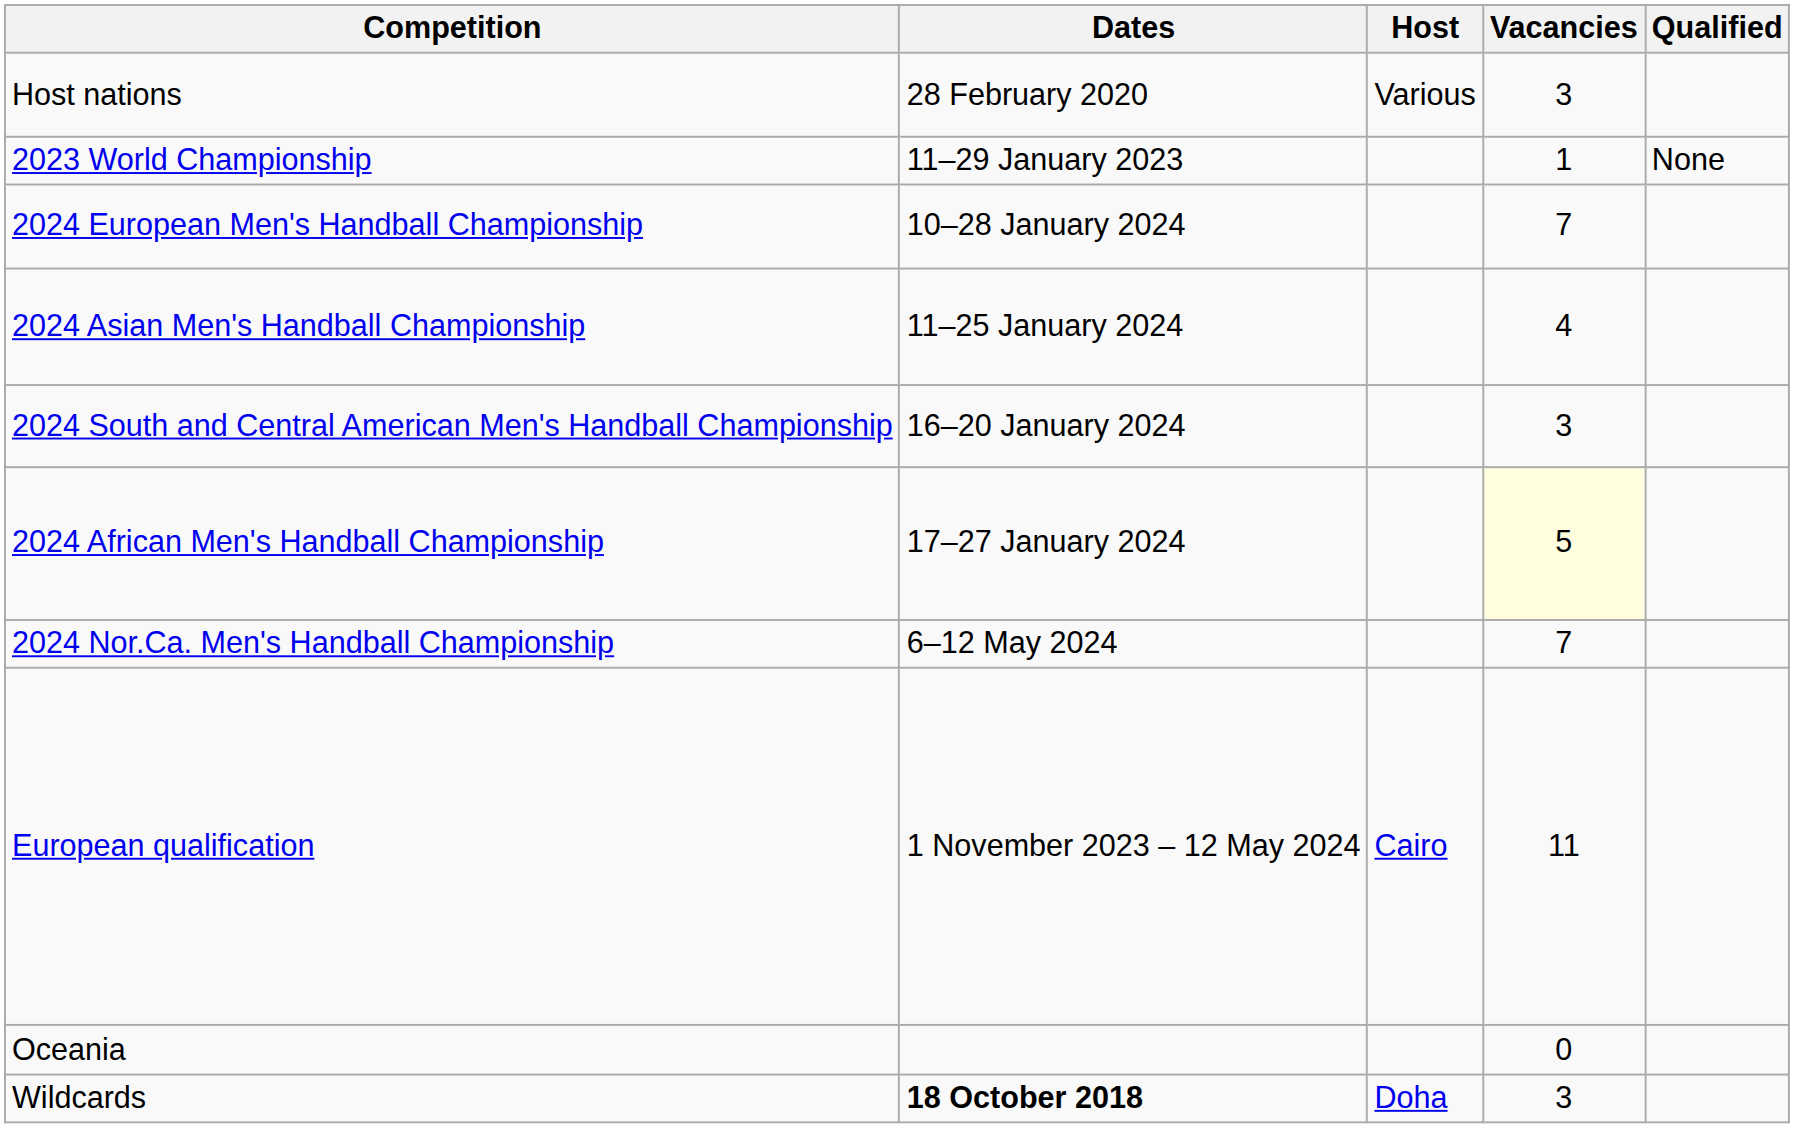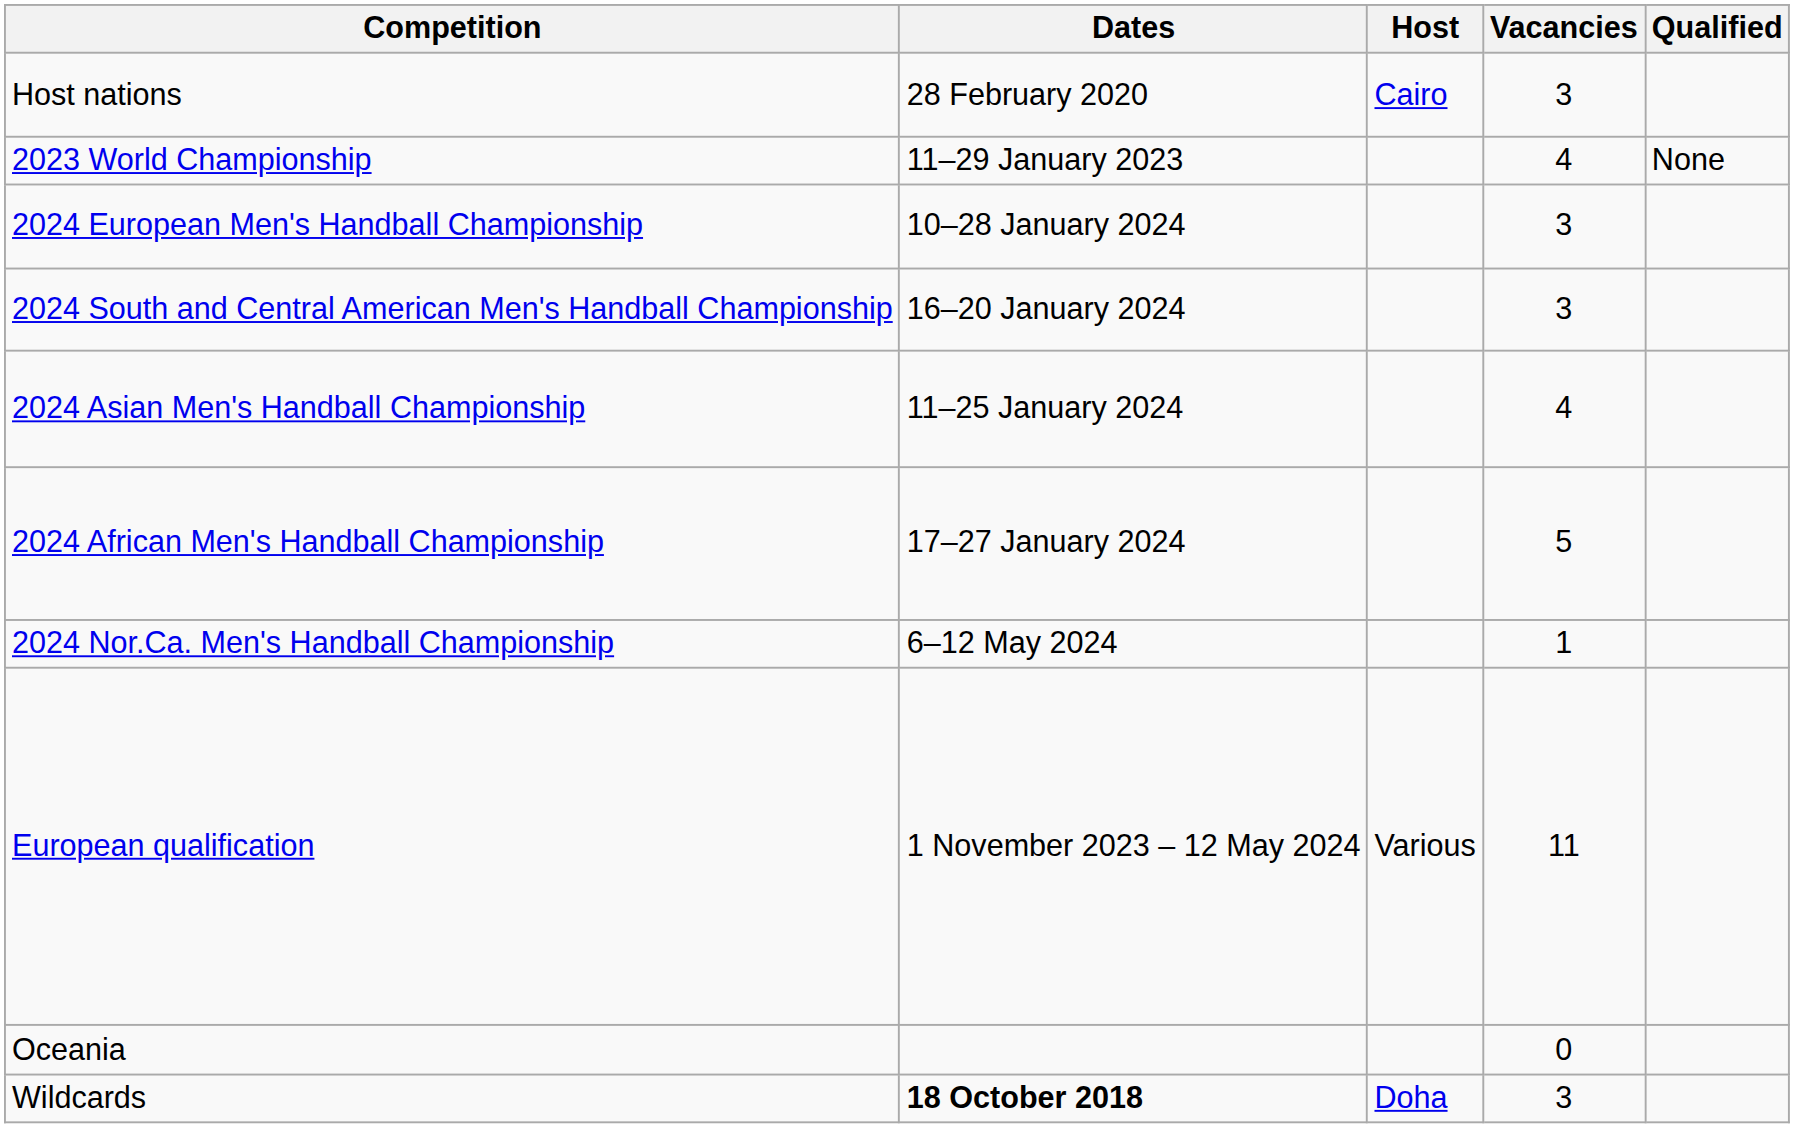Host nations | Host: Various -> Cairo
2023 World Championship | Vacancies: 1 -> 4
2024 European Men's Handball Championship | Vacancies: 7 -> 3
rows swapped: 2024 Asian Men's Handball Championship <-> 2024 South and Central American Men's Handball Championship
2024 African Men's Handball Championship | Vacancies: lightyellow background -> no background
2024 Nor.Ca. Men's Handball Championship | Vacancies: 7 -> 1
European qualification | Host: Cairo -> Various
